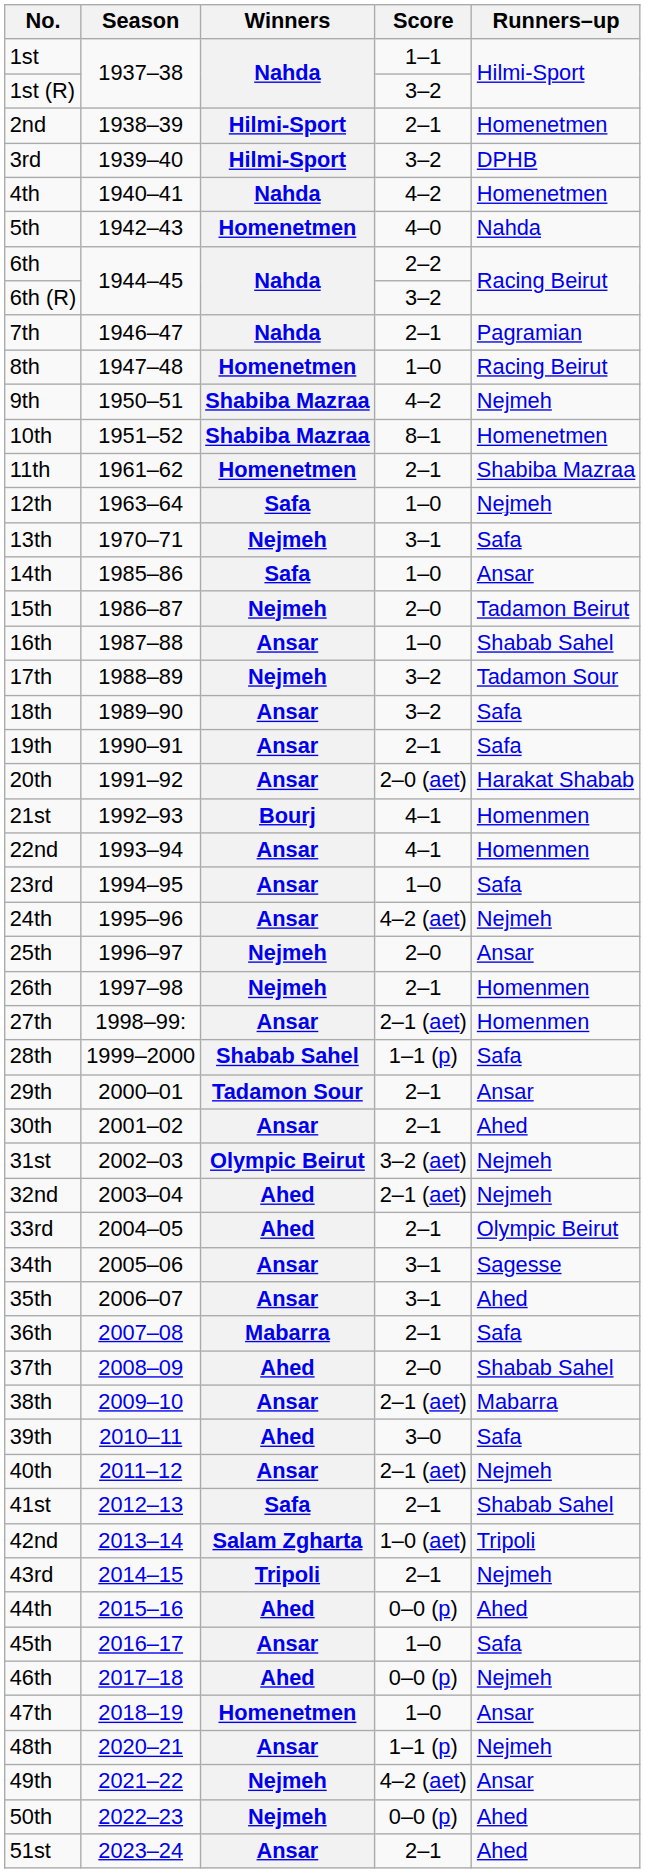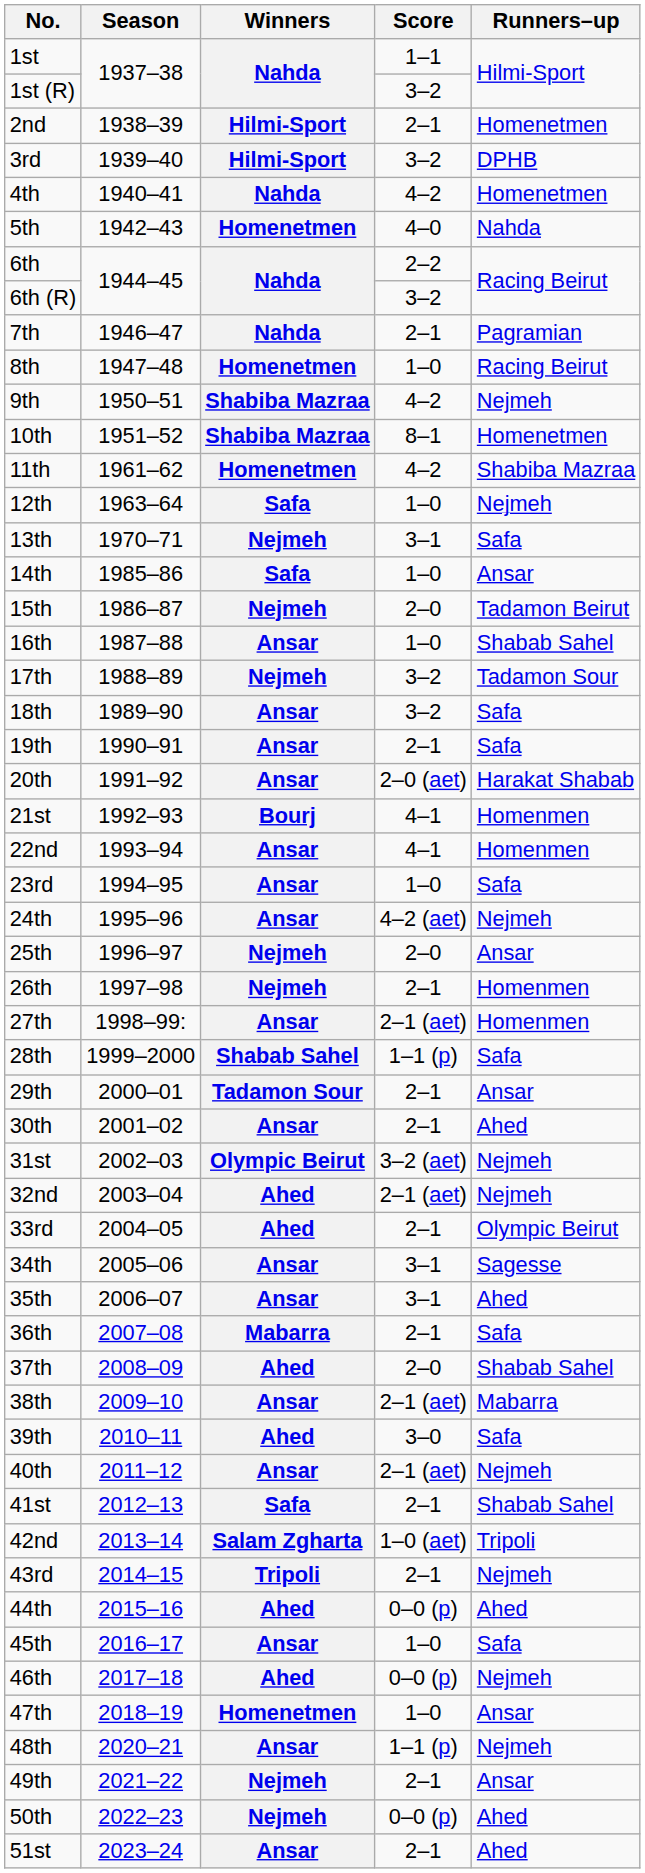11th | Score: 2–1 -> 4–2
49th | Score: 4–2 (aet) -> 2–1
